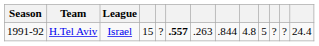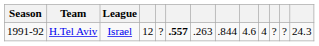H.Tel Aviv | column 4: 15 -> 12
H.Tel Aviv | column 9: 4.8 -> 4.6
H.Tel Aviv | column 10: 5 -> 4
H.Tel Aviv | column 13: 24.4 -> 24.3
